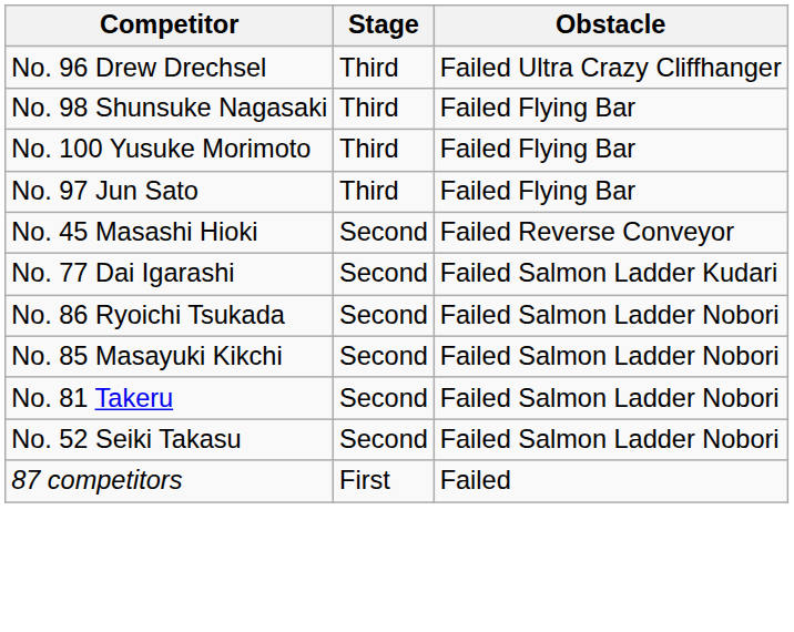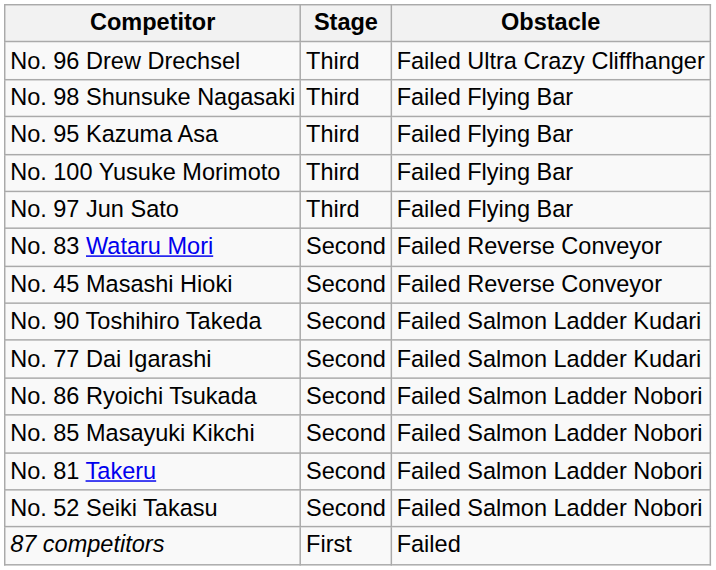+ row: No. 95 Kazuma Asa | Third | Failed Flying Bar
+ row: No. 83 Wataru Mori | Second | Failed Reverse Conveyor
+ row: No. 90 Toshihiro Takeda | Second | Failed Salmon Ladder Kudari
